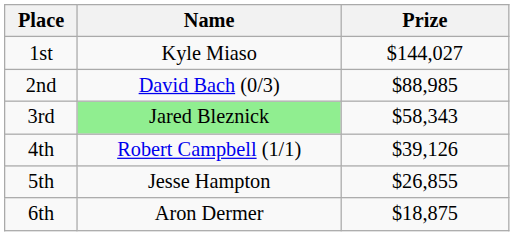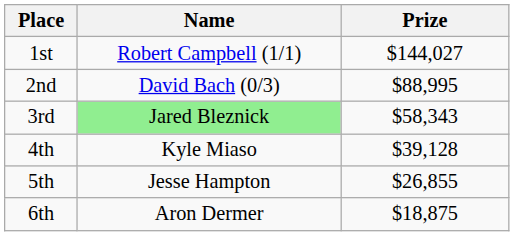1st | Name: Kyle Miaso -> Robert Campbell (1/1)
2nd | Prize: $88,985 -> $88,995
4th | Name: Robert Campbell (1/1) -> Kyle Miaso
4th | Prize: $39,126 -> $39,128
